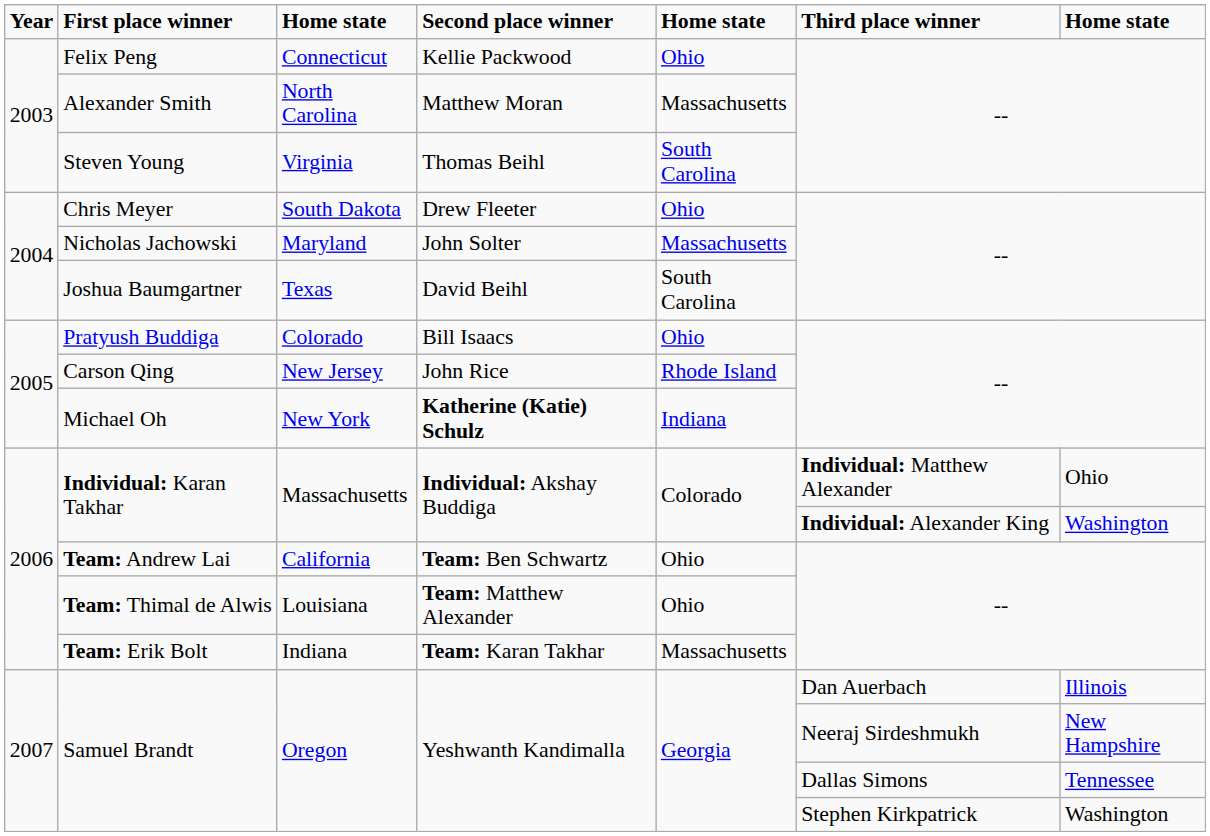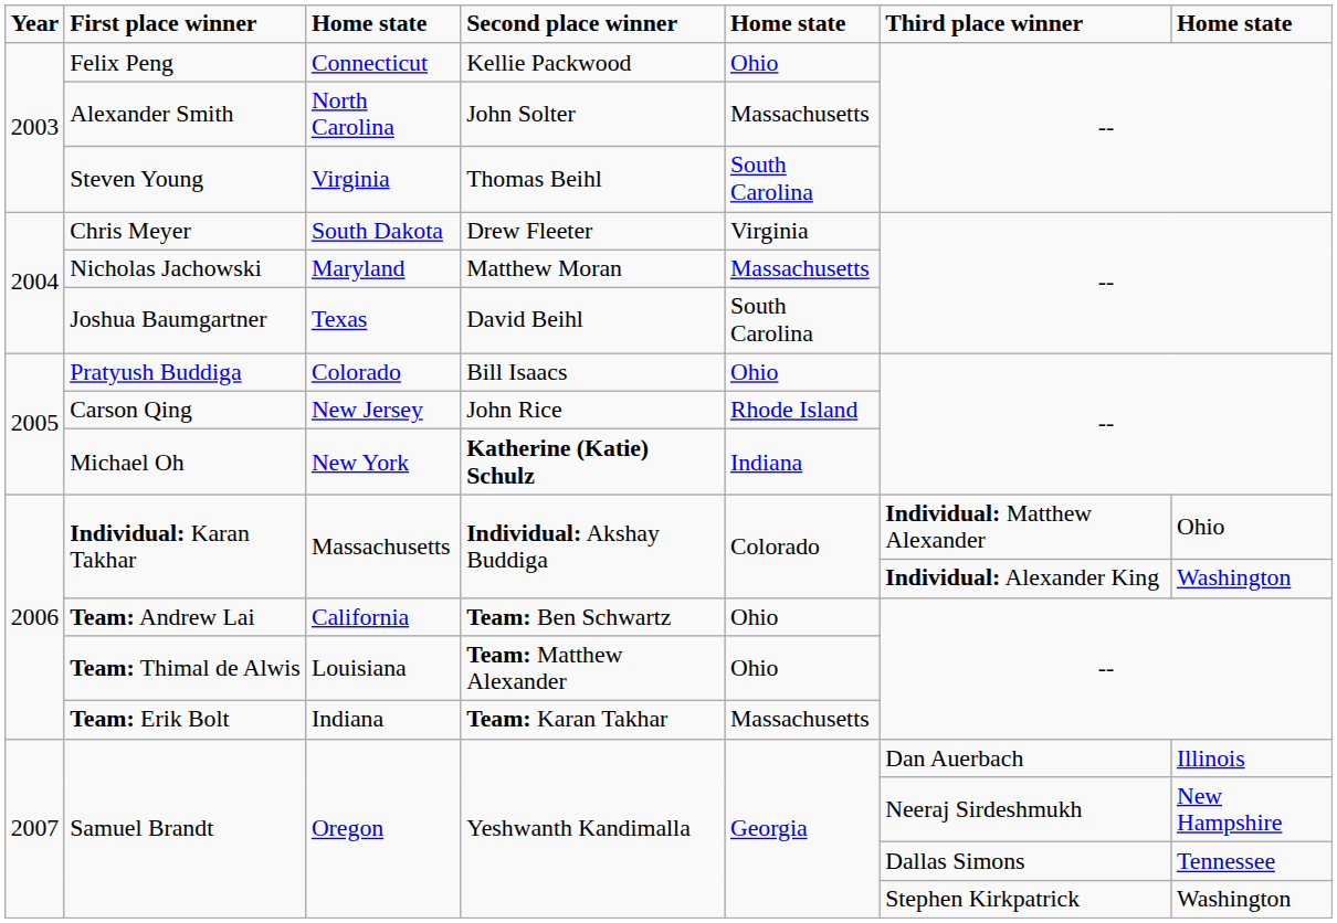Alexander Smith | Second place winner: Matthew Moran -> John Solter
Chris Meyer | column 5: Ohio -> Virginia
Nicholas Jachowski | Second place winner: John Solter -> Matthew Moran
